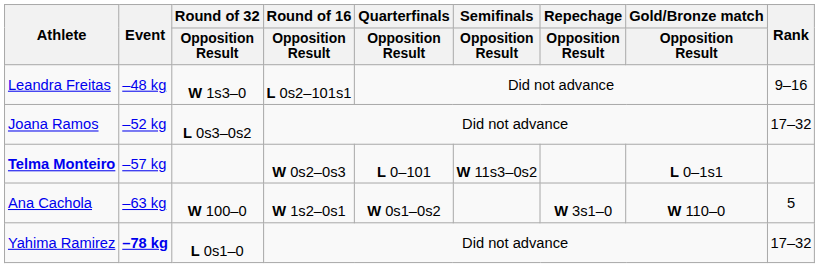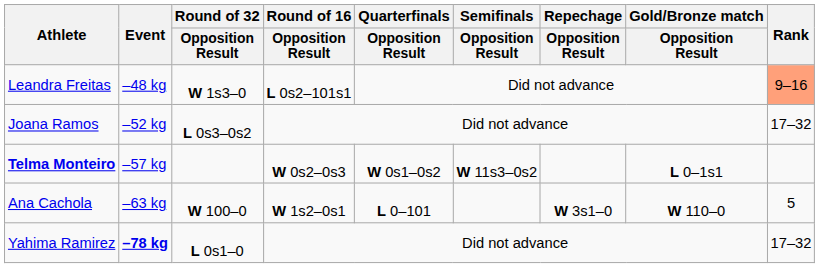Leandra Freitas | Rank: no background -> lightsalmon background
Telma Monteiro | Quarterfinals / Opposition Result: L 0–101 -> W 0s1–0s2
Ana Cachola | Quarterfinals / Opposition Result: W 0s1–0s2 -> L 0–101
